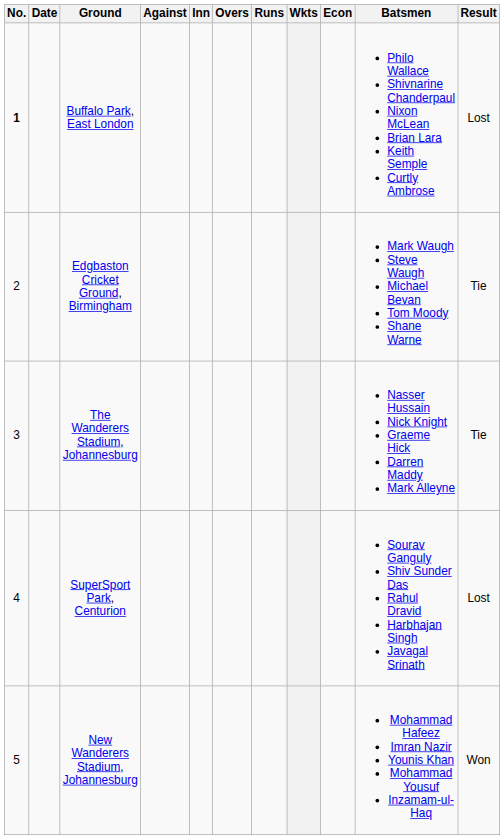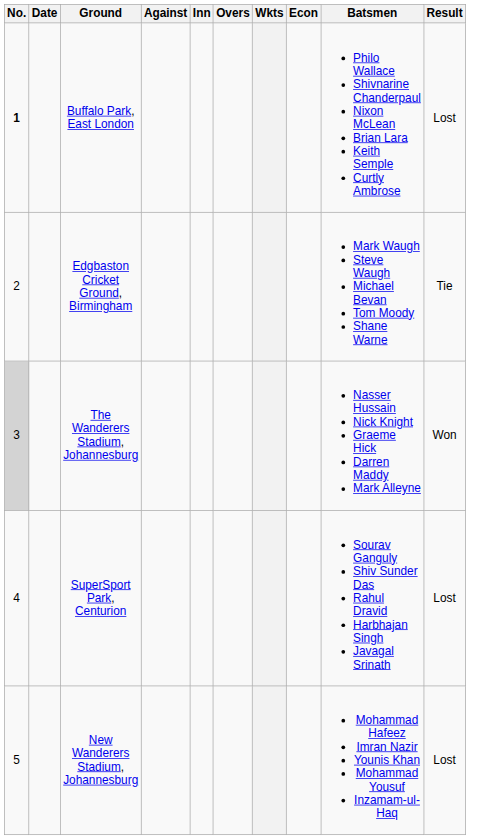- column: Runs
The Wanderers Stadium, Johannesburg | No.: no background -> lightgrey background
The Wanderers Stadium, Johannesburg | Result: Tie -> Won
New Wanderers Stadium, Johannesburg | Result: Won -> Lost
